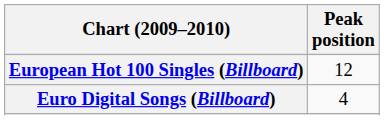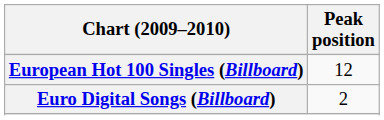Euro Digital Songs (Billboard) | Peak position: 4 -> 2
